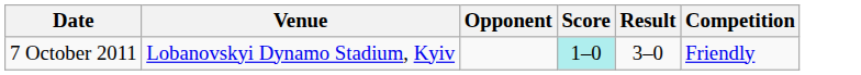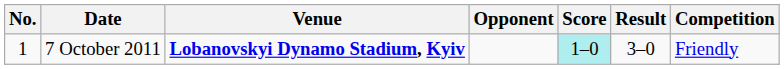+ column: No. | 1
7 October 2011 | Venue: normal -> bold
